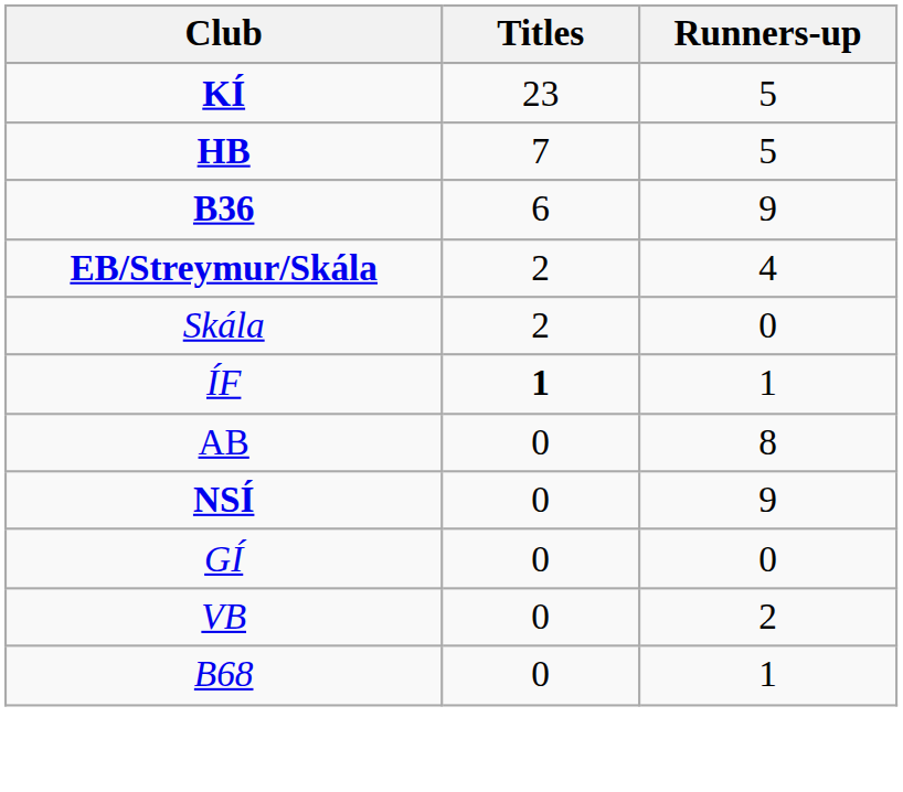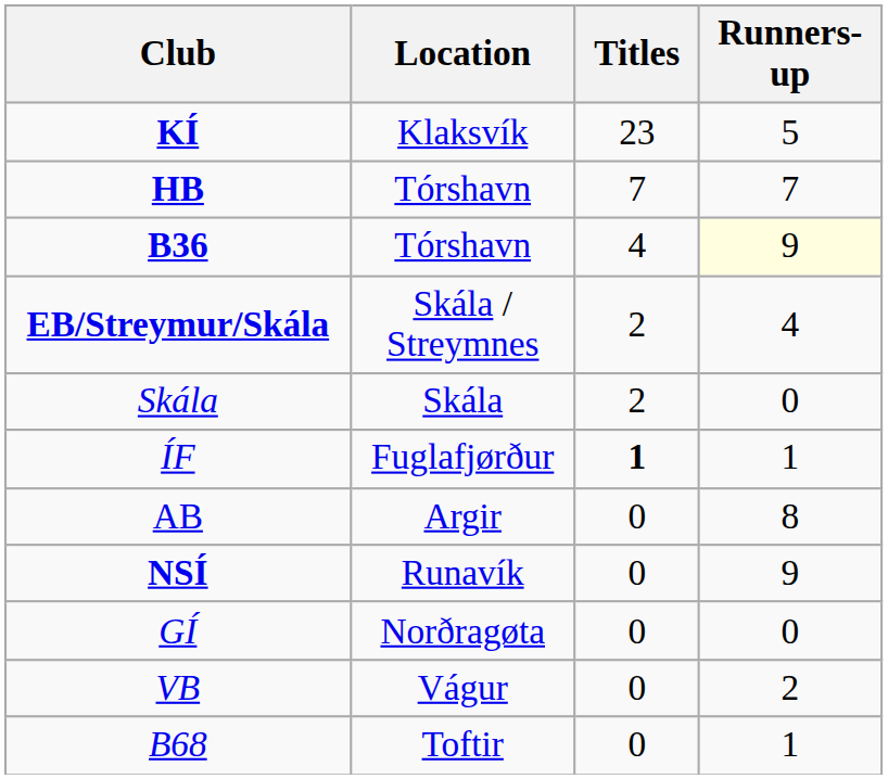+ column: Location | Klaksvík | Tórshavn | Tórshavn | Skála / Streymnes | Skála | Fuglafjørður | Argir | Runavík | Norðragøta | Vágur | Toftir
HB | Runners-up: 5 -> 7
B36 | Titles: 6 -> 4
B36 | Runners-up: no background -> lightyellow background
